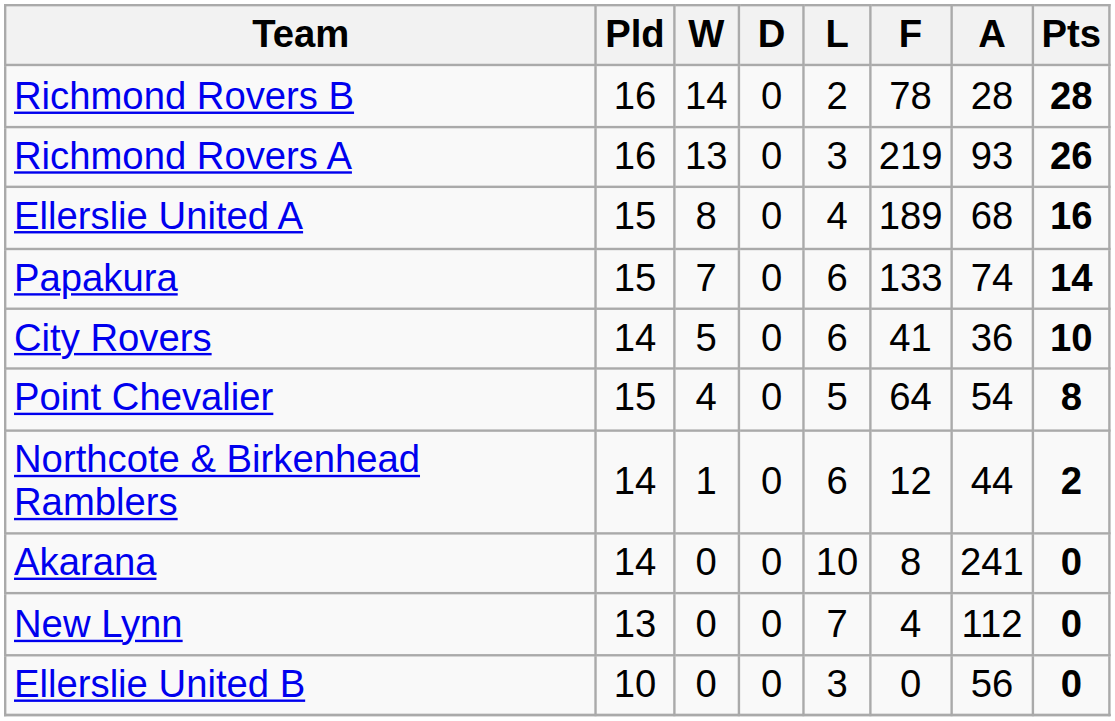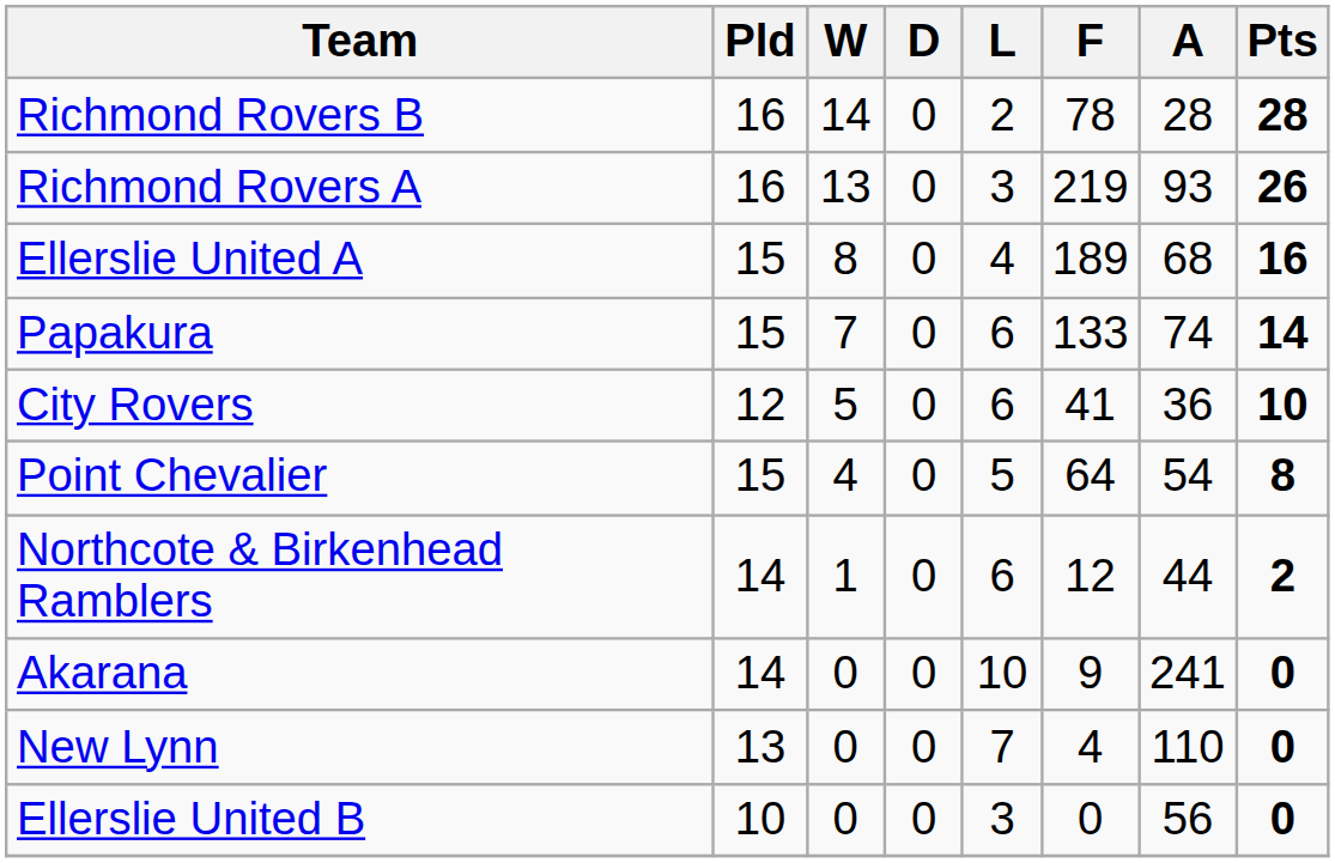City Rovers | Pld: 14 -> 12
Akarana | F: 8 -> 9
New Lynn | A: 112 -> 110
